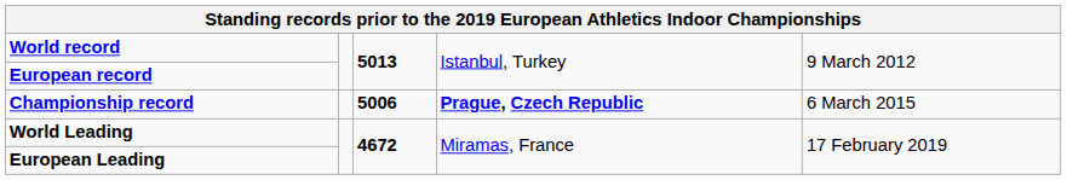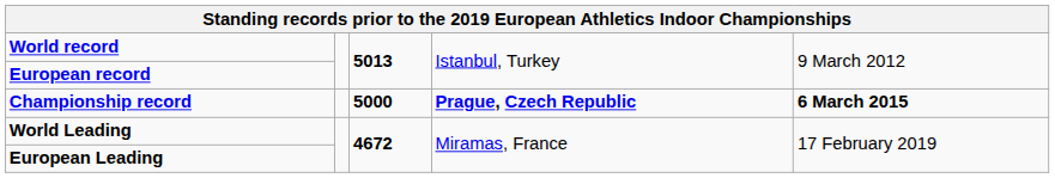Championship record | column 3: 5006 -> 5000
Championship record | column 5: normal -> bold
